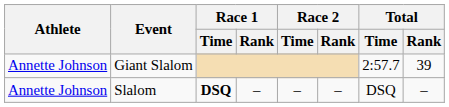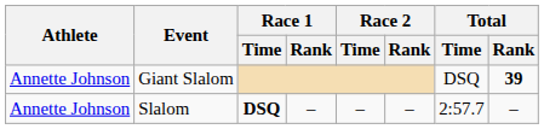Giant Slalom | Total / Time: 2:57.7 -> DSQ
Giant Slalom | Total / Rank: normal -> bold
Slalom | Total / Time: DSQ -> 2:57.7
